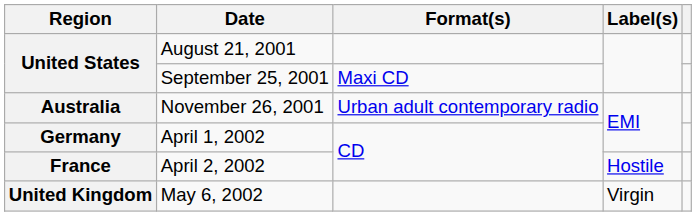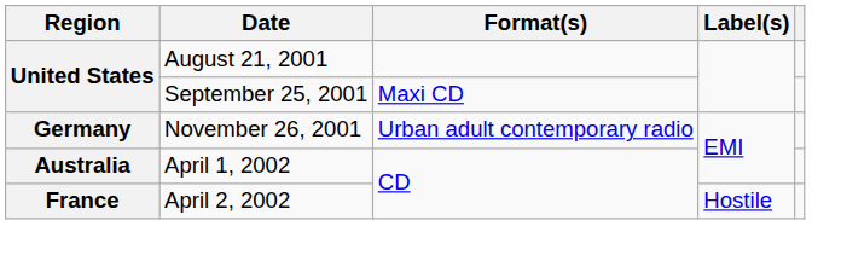November 26, 2001 | Region: Australia -> Germany
April 1, 2002 | Region: Germany -> Australia
- row: United Kingdom | May 6, 2002 | Virgin
